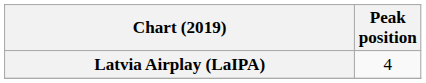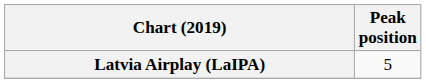Latvia Airplay (LaIPA) | Peak position: 4 -> 5
